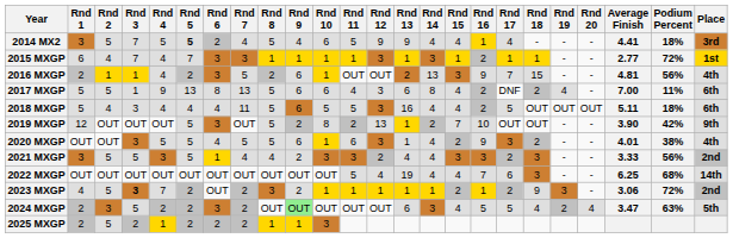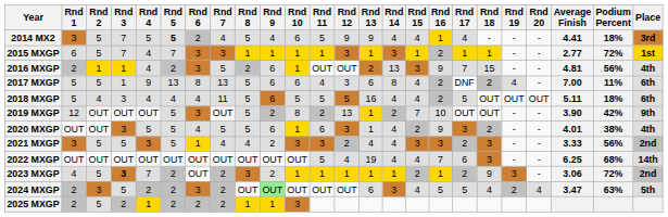2015 MXGP | Rnd 2: 4 -> 5
2018 MXGP | Rnd 12: 3 -> 5
